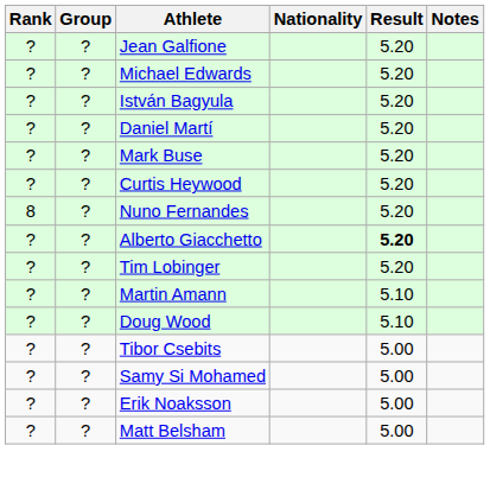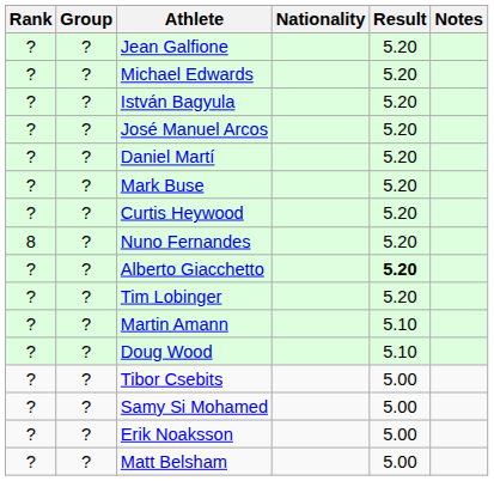+ row: ? | ? | José Manuel Arcos | 5.20
